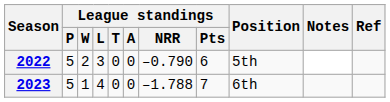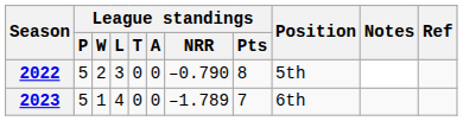2022 | League standings / Pts: 6 -> 8
2023 | League standings / NRR: –1.788 -> –1.789
